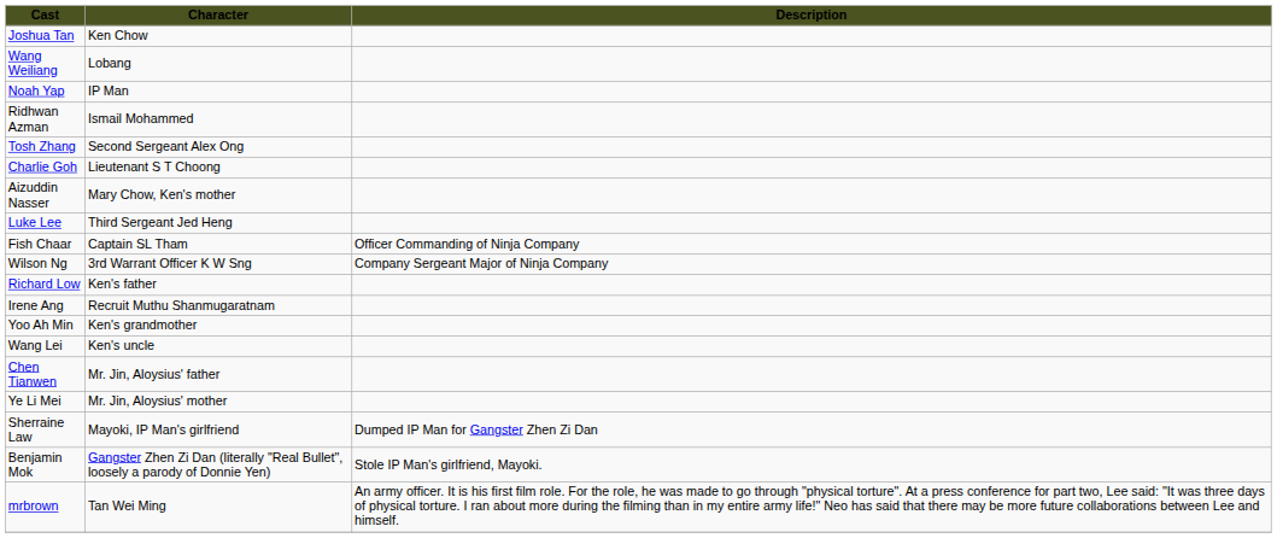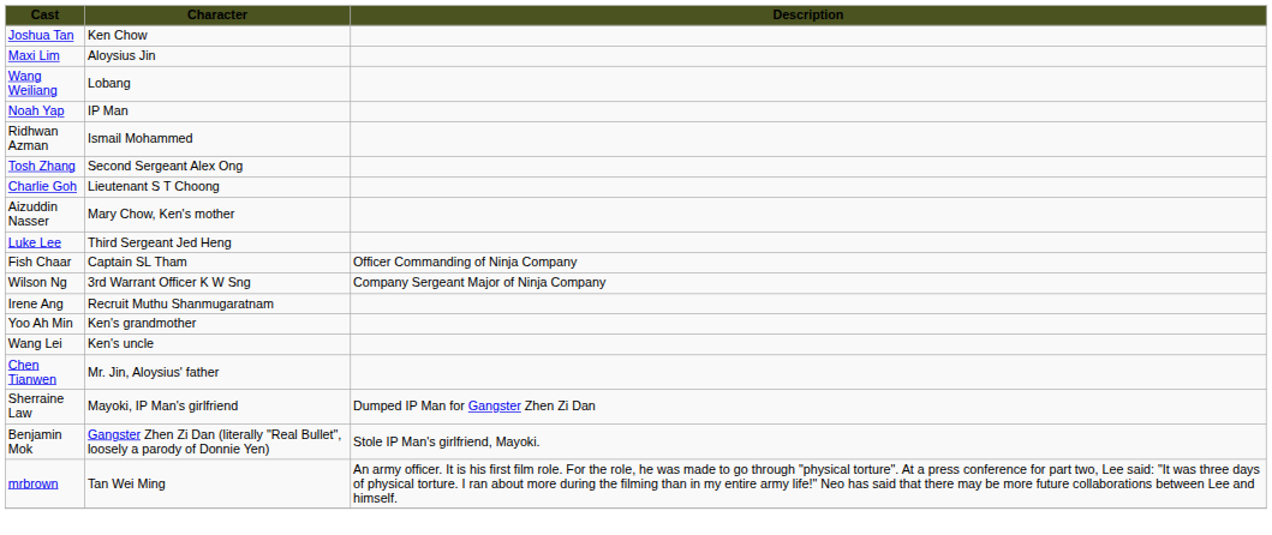+ row: Maxi Lim | Aloysius Jin
- row: Richard Low | Ken's father
- row: Ye Li Mei | Mr. Jin, Aloysius' mother
